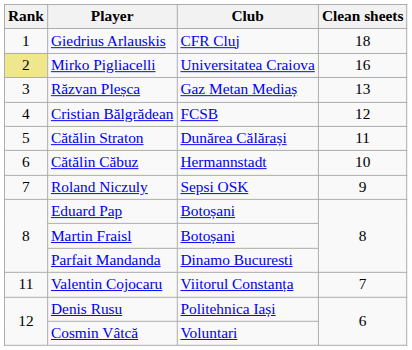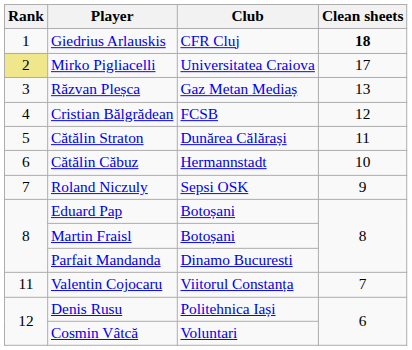Giedrius Arlauskis | Clean sheets: normal -> bold
Mirko Pigliacelli | Clean sheets: 16 -> 17
